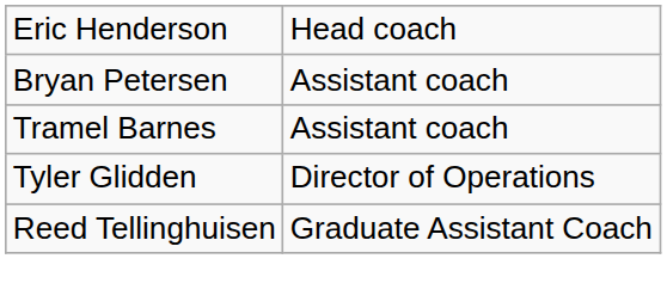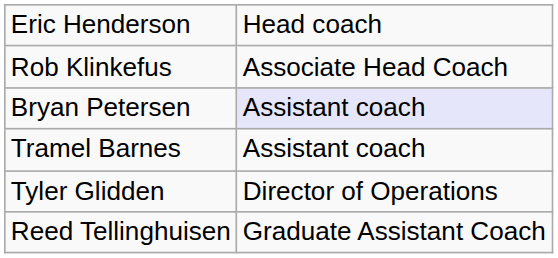+ row: Rob Klinkefus | Associate Head Coach
Bryan Petersen | column 2: no background -> lavender background
